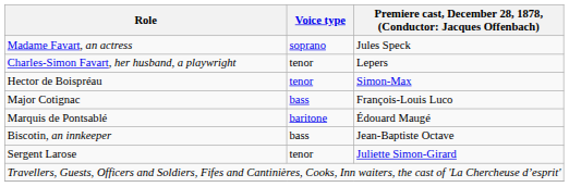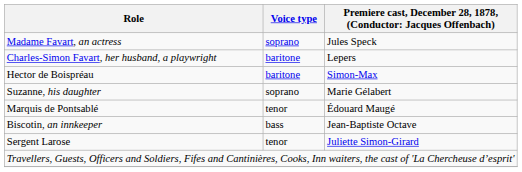Charles-Simon Favart, her husband, a playwright | Voice type: tenor -> baritone
Hector de Boispréau | Voice type: tenor -> baritone
- row: Major Cotignac | bass | François-Louis Luco
+ row: Suzanne, his daughter | soprano | Marie Gélabert
Marquis de Pontsablé | Voice type: baritone -> tenor
